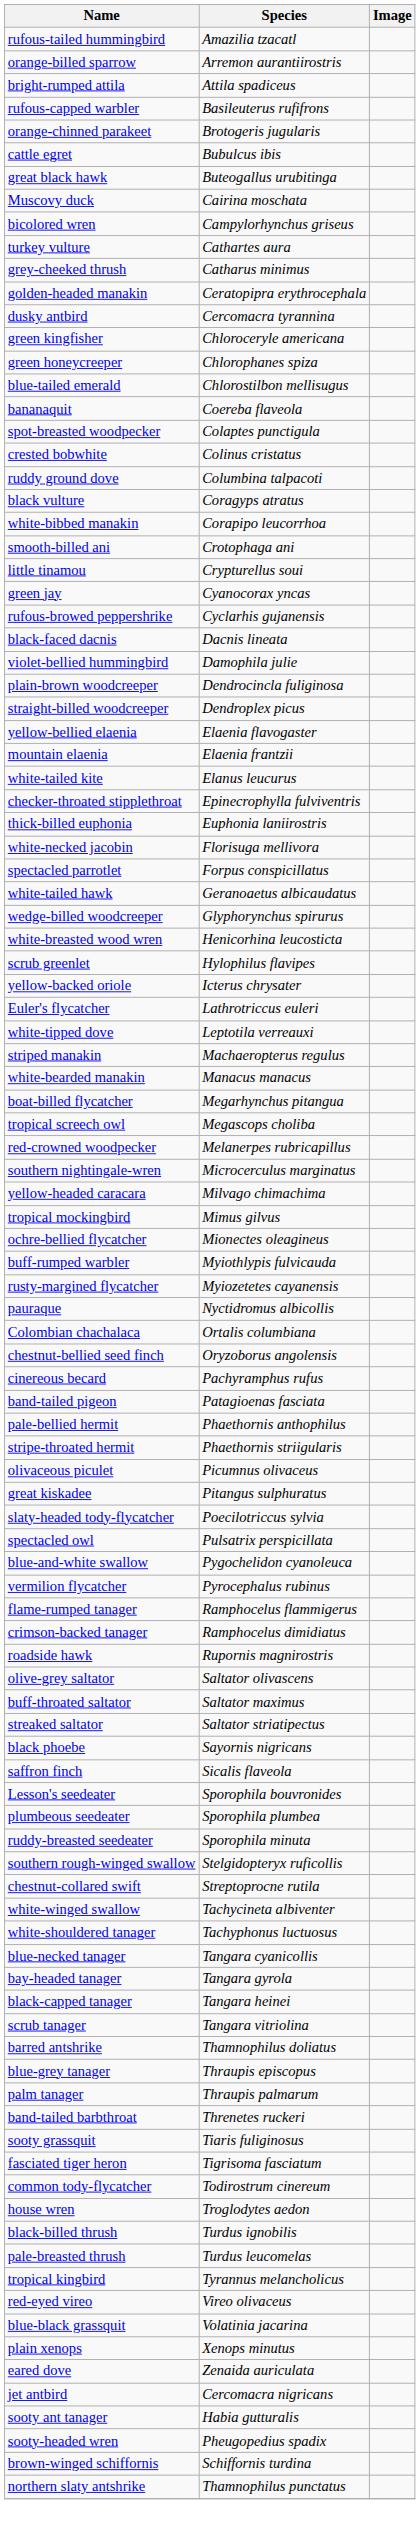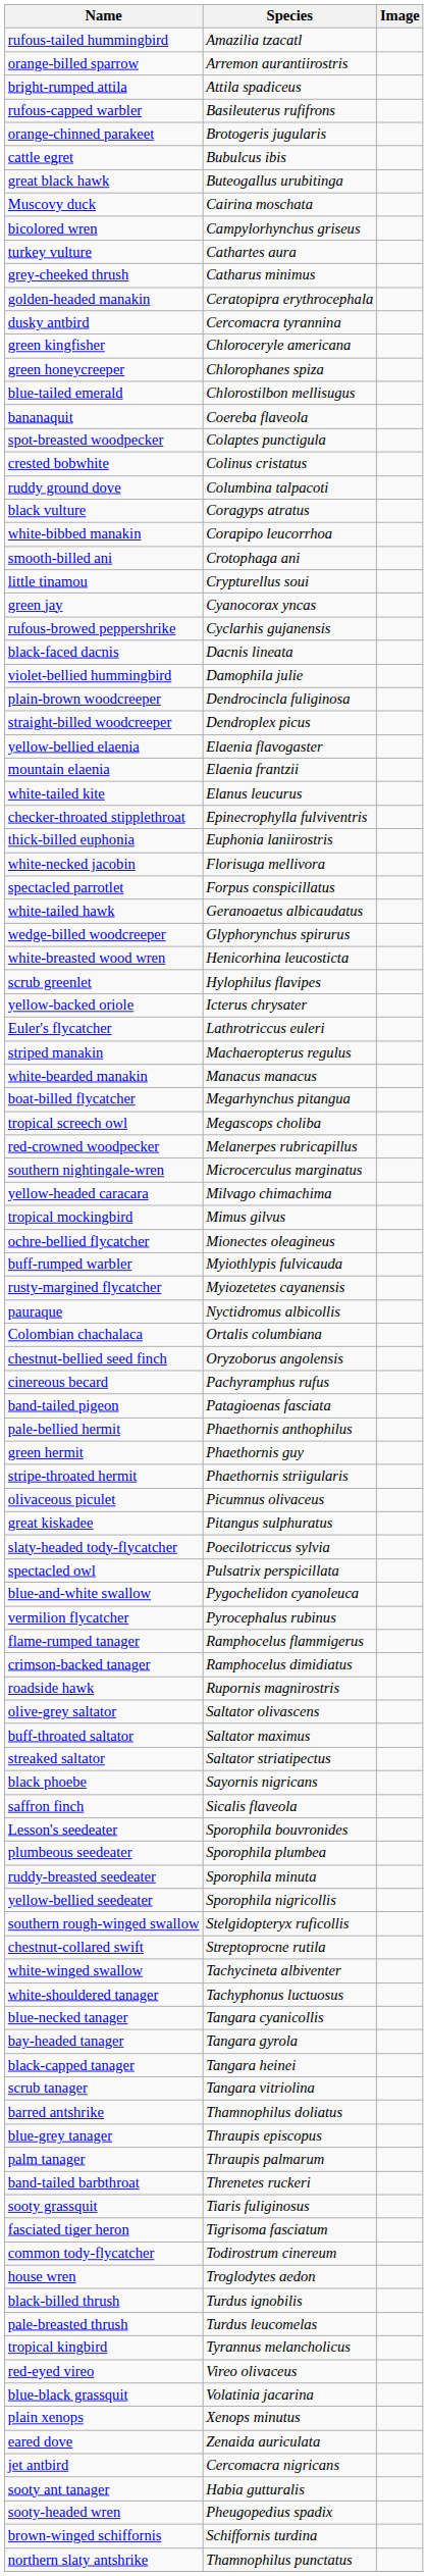- row: white-tipped dove | Leptotila verreauxi
+ row: green hermit | Phaethornis guy
+ row: yellow-bellied seedeater | Sporophila nigricollis
